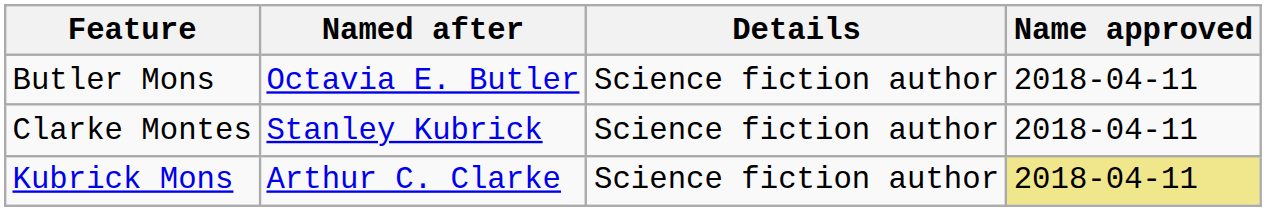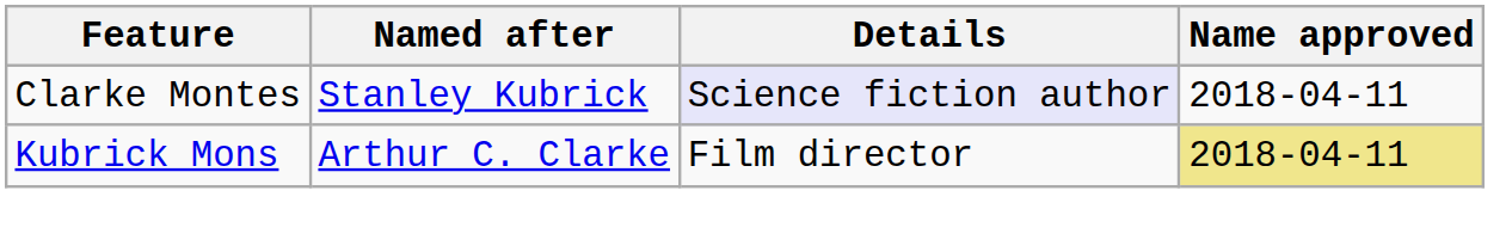- row: Butler Mons | Octavia E. Butler | Science fiction author | 2018-04-11
Clarke Montes | Details: no background -> lavender background
Kubrick Mons | Details: Science fiction author -> Film director
